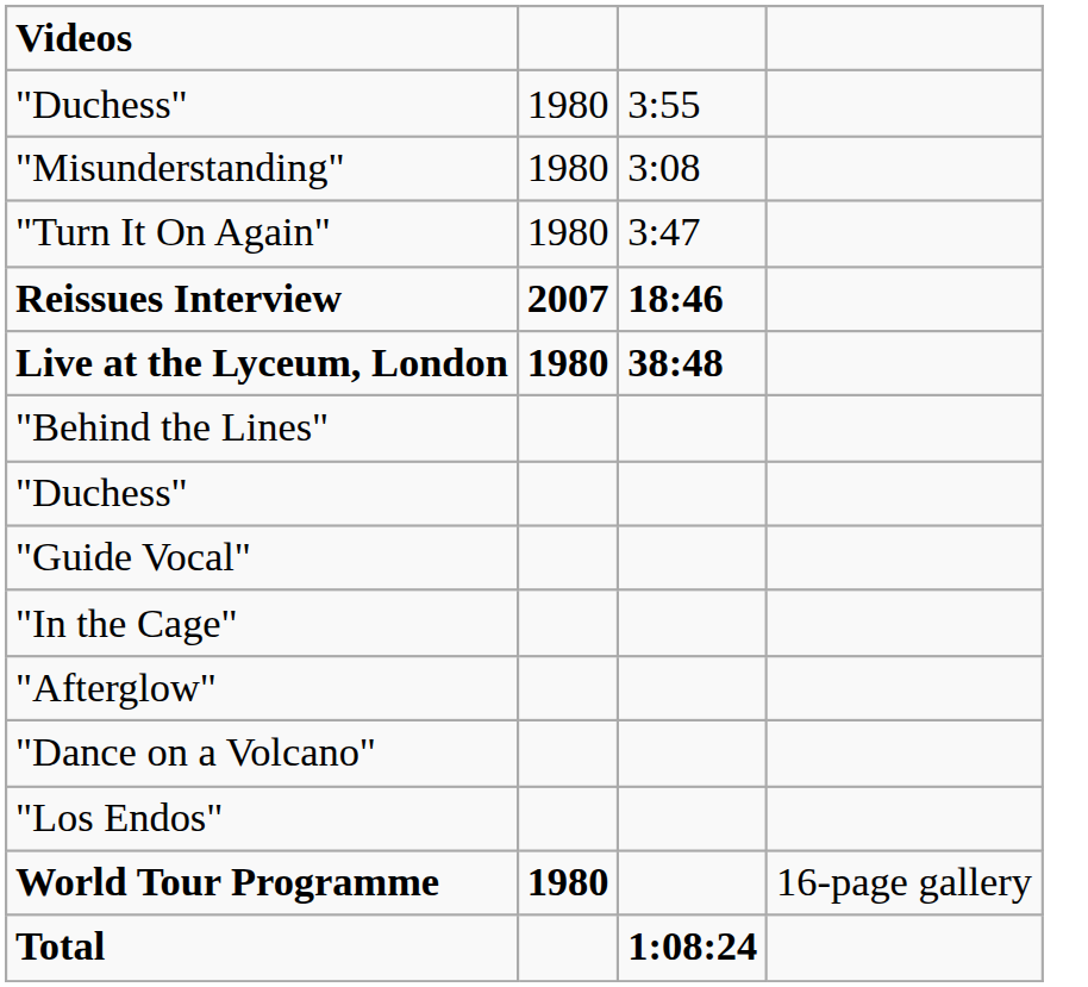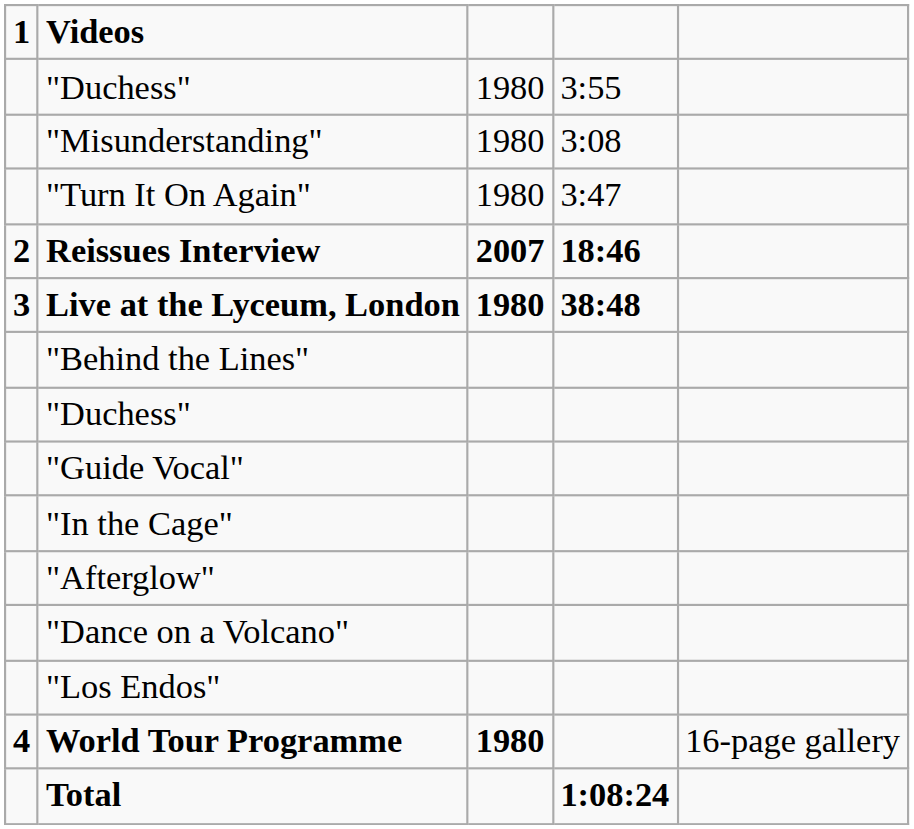+ column: 1 | 2 | 3 | 4
